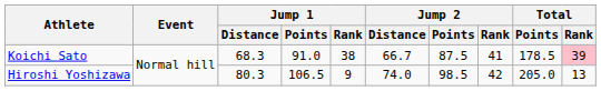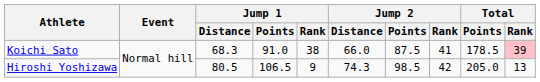Koichi Sato | Jump 2 / Distance: 66.7 -> 66.0
Hiroshi Yoshizawa | Jump 1 / Distance: 80.3 -> 80.5
Hiroshi Yoshizawa | Jump 2 / Distance: 74.0 -> 74.3
